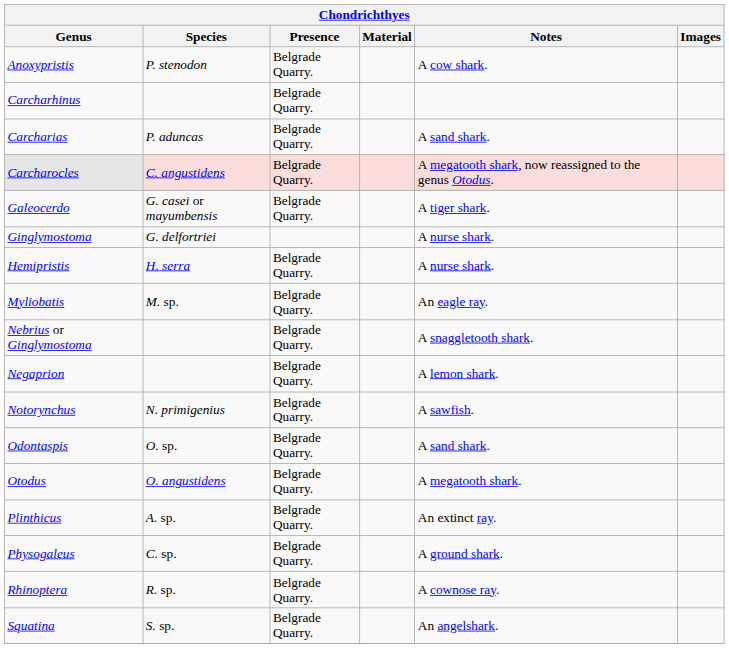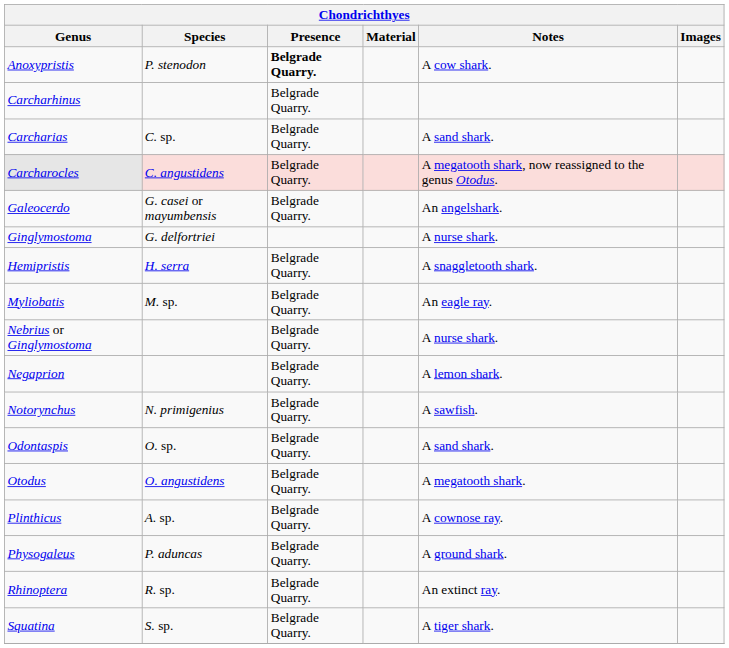Anoxypristis | Presence: normal -> bold
Carcharias | Species: P. aduncas -> C. sp.
Galeocerdo | Notes: A tiger shark. -> An angelshark.
Hemipristis | Notes: A nurse shark. -> A snaggletooth shark.
Nebrius or Ginglymostoma | Notes: A snaggletooth shark. -> A nurse shark.
Plinthicus | Notes: An extinct ray. -> A cownose ray.
Physogaleus | Species: C. sp. -> P. aduncas
Rhinoptera | Notes: A cownose ray. -> An extinct ray.
Squatina | Notes: An angelshark. -> A tiger shark.
